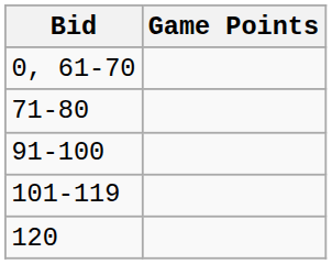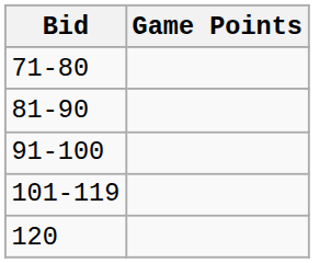- row: 0, 61-70
+ row: 81-90
